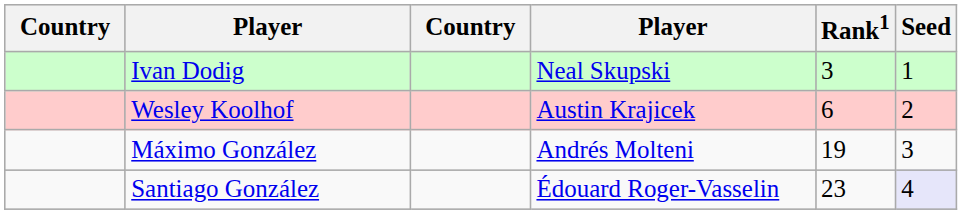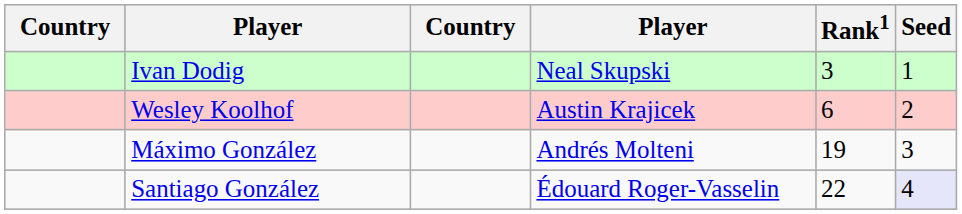Santiago González | Rank1: 23 -> 22
